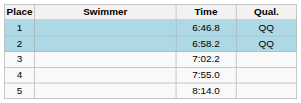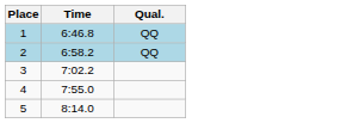- column: Swimmer
